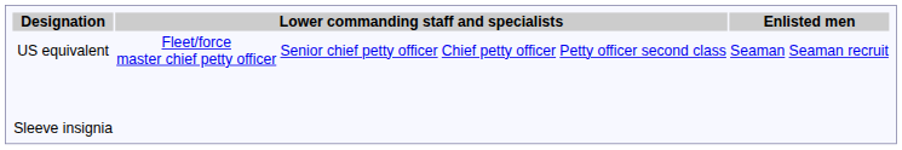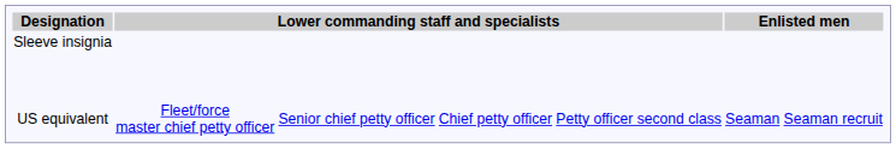rows swapped: Sleeve insignia <-> US equivalent
